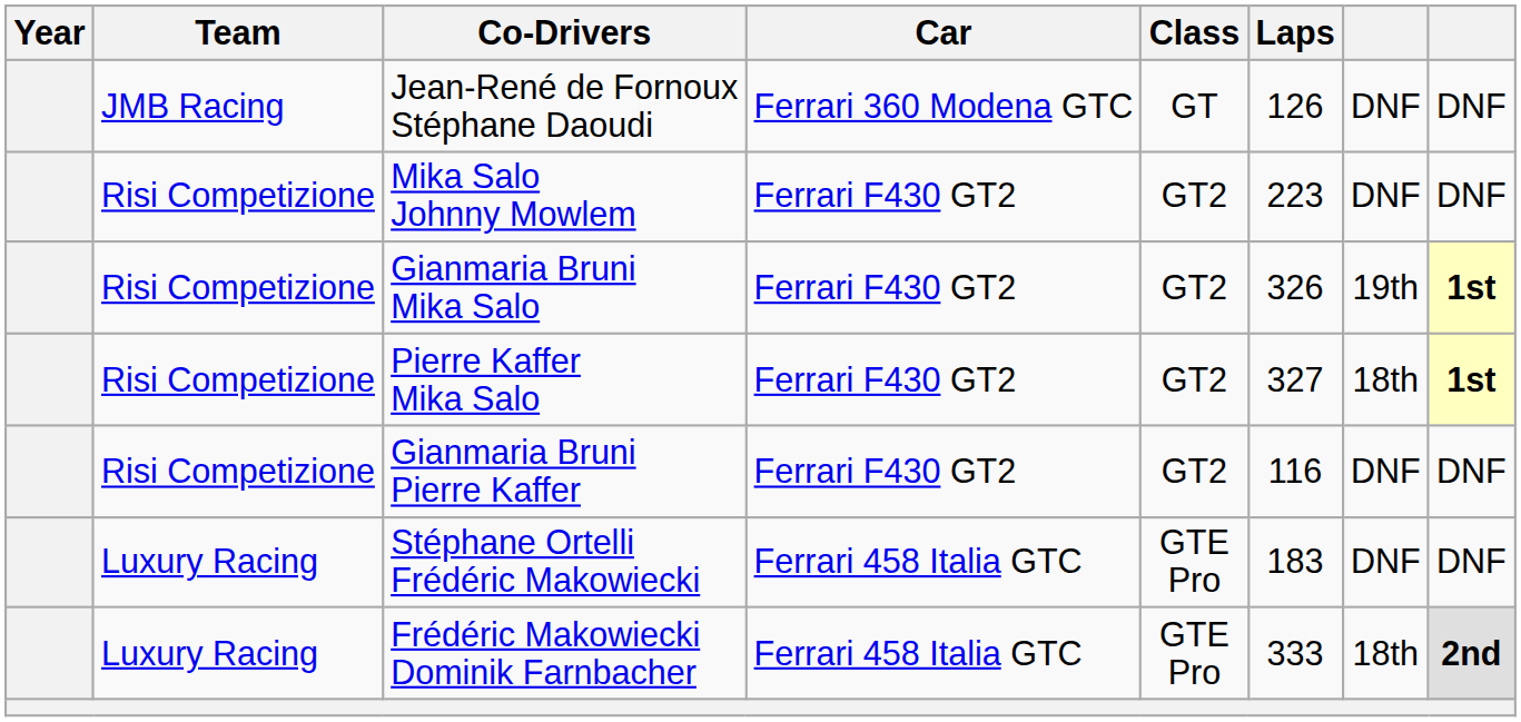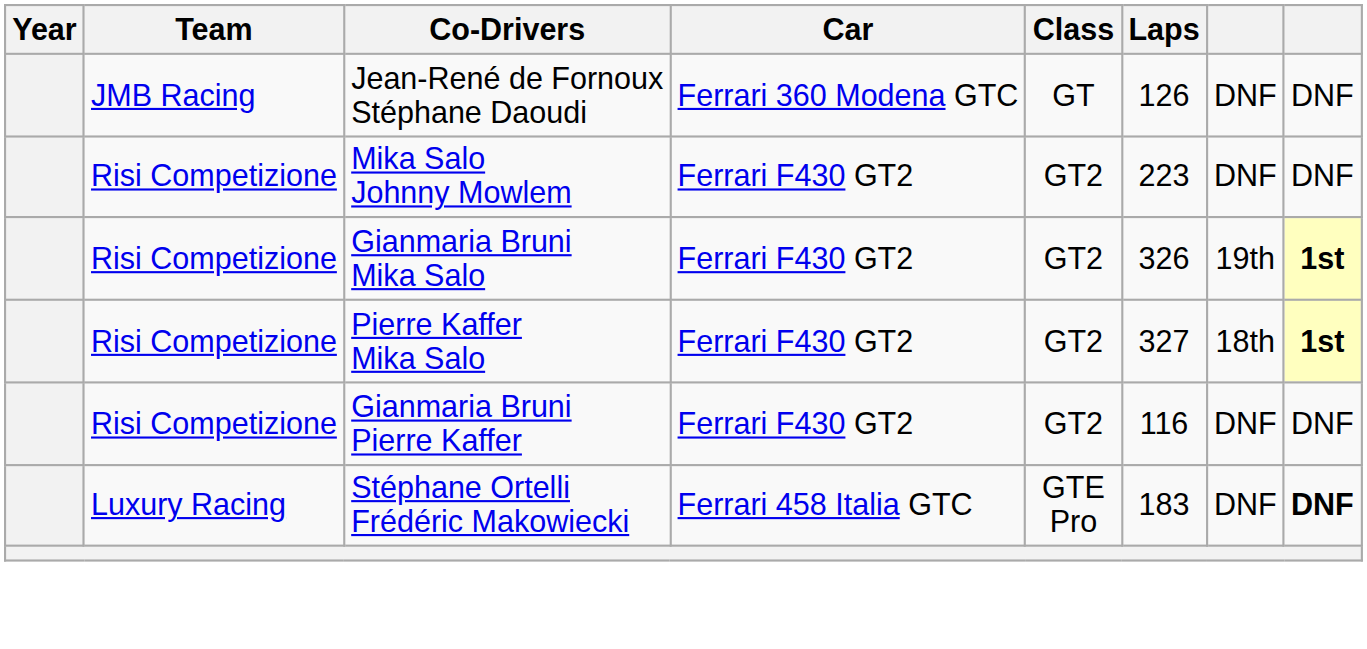Stéphane Ortelli Frédéric Makowiecki | column 8: normal -> bold
- row: Luxury Racing | Frédéric Makowiecki Dominik Farnbacher | Ferrari 458 Italia GTC | GTE Pro | 333 | 18th | 2nd
